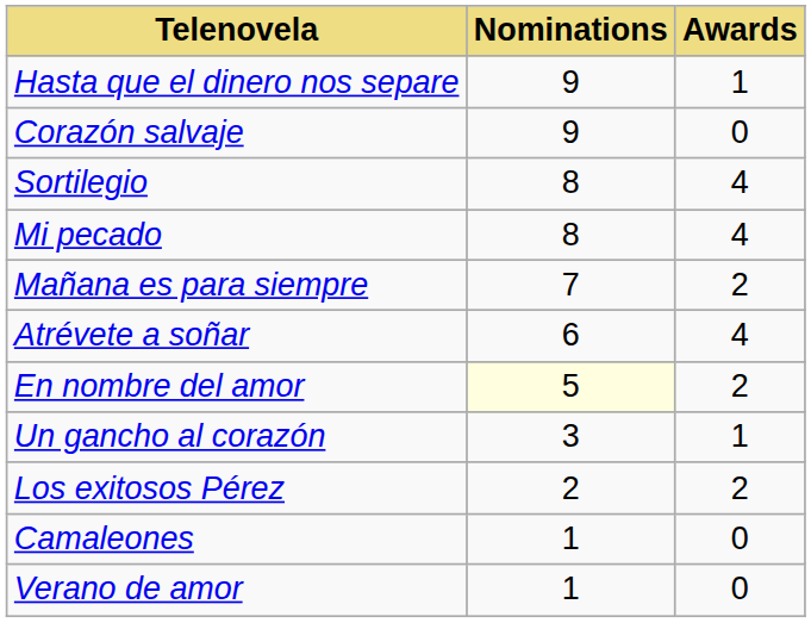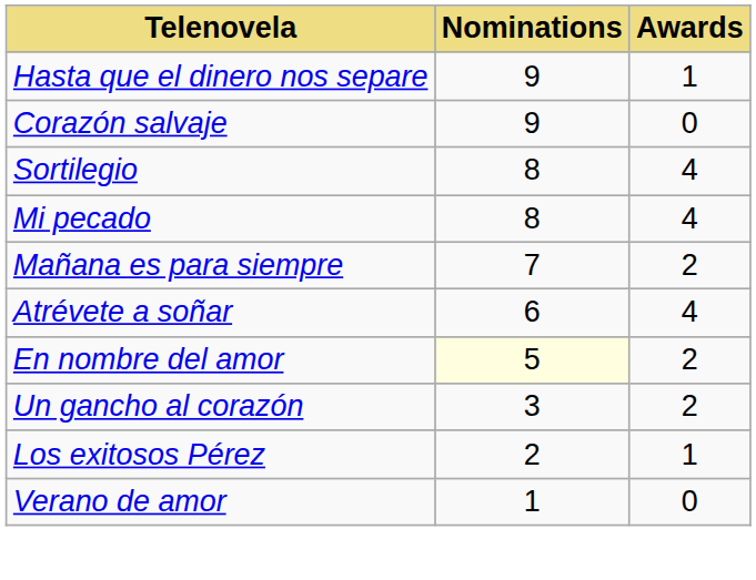Un gancho al corazón | Awards: 1 -> 2
Los exitosos Pérez | Awards: 2 -> 1
- row: Camaleones | 1 | 0
